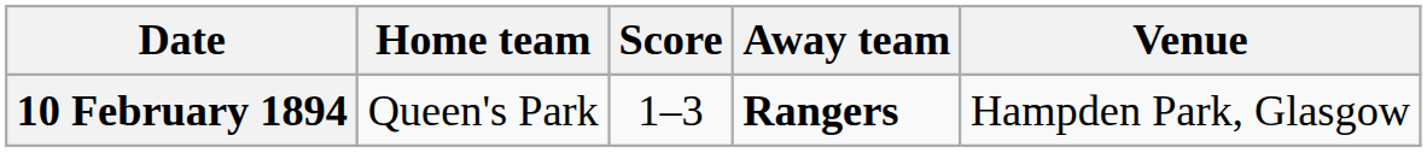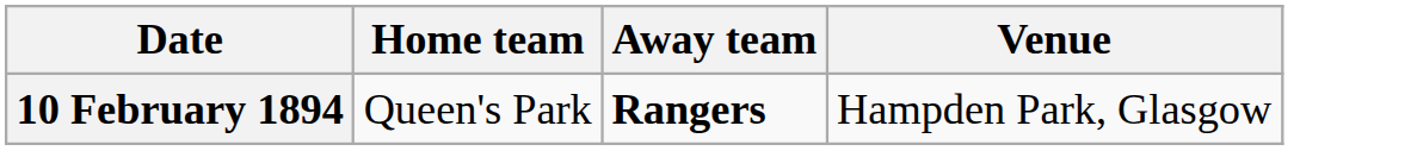- column: Score | 1–3
